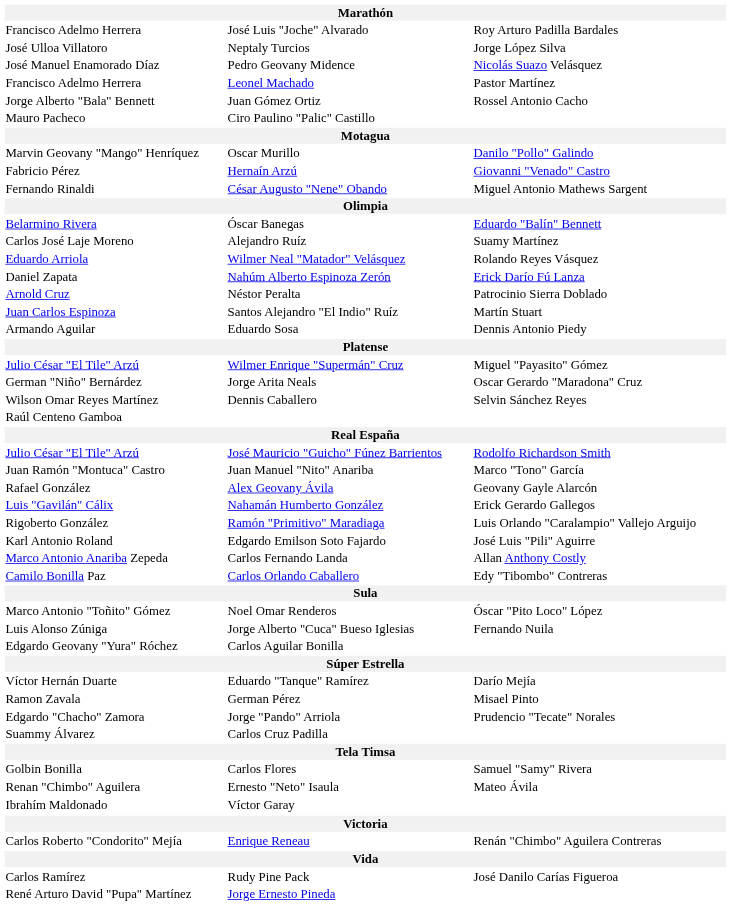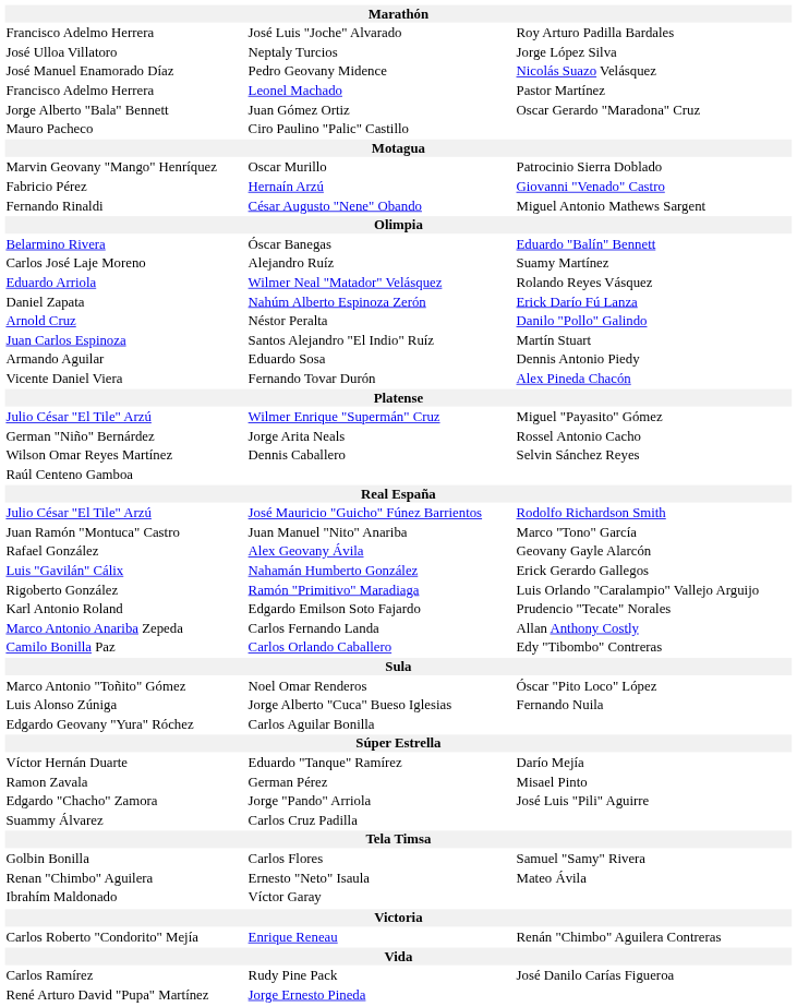Juan Gómez Ortiz | column 3: Rossel Antonio Cacho -> Oscar Gerardo "Maradona" Cruz
Oscar Murillo | column 3: Danilo "Pollo" Galindo -> Patrocinio Sierra Doblado
Néstor Peralta | column 3: Patrocinio Sierra Doblado -> Danilo "Pollo" Galindo
+ row: Vicente Daniel Viera | Fernando Tovar Durón | Alex Pineda Chacón
Jorge Arita Neals | column 3: Oscar Gerardo "Maradona" Cruz -> Rossel Antonio Cacho
Edgardo Emilson Soto Fajardo | column 3: José Luis "Pili" Aguirre -> Prudencio "Tecate" Norales
Jorge "Pando" Arriola | column 3: Prudencio "Tecate" Norales -> José Luis "Pili" Aguirre
